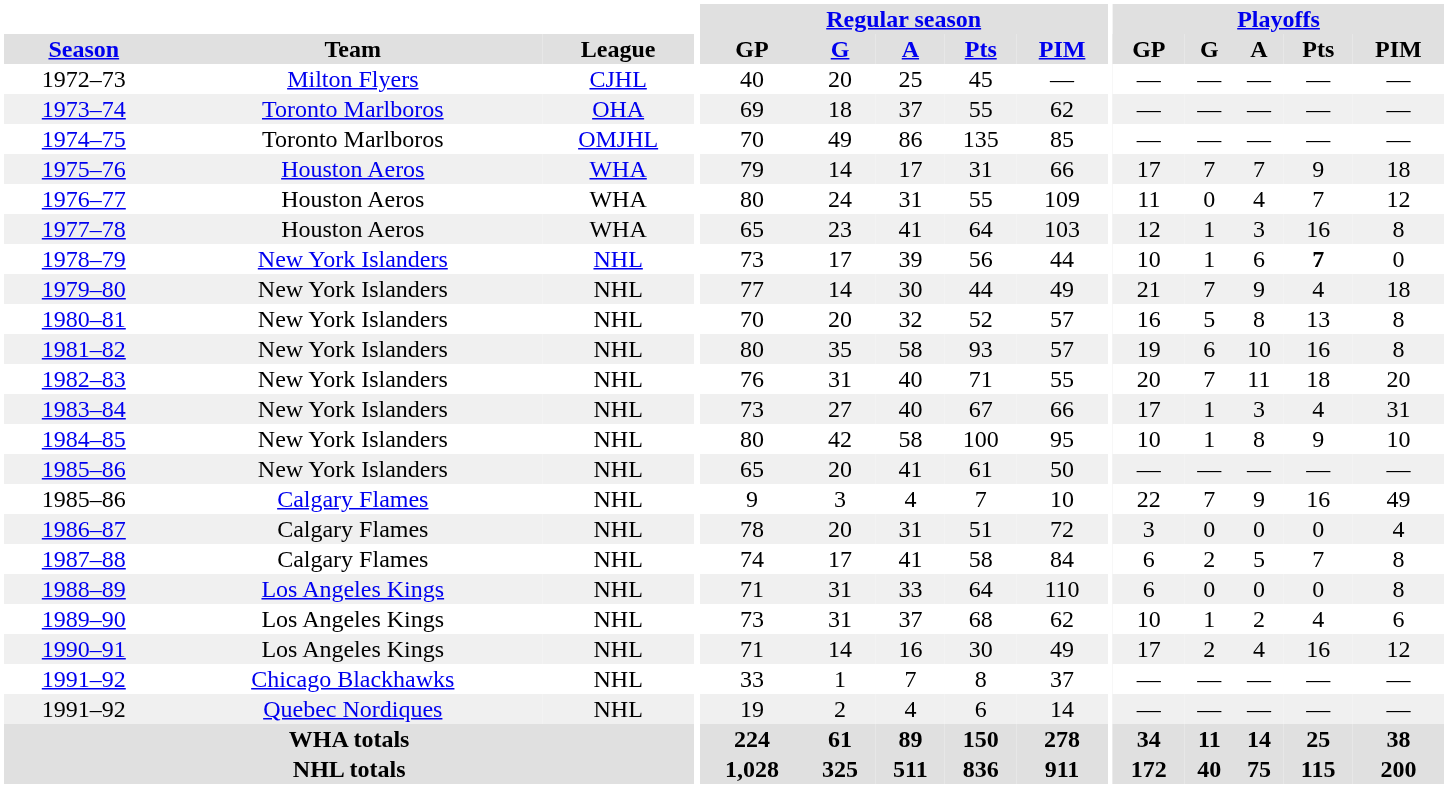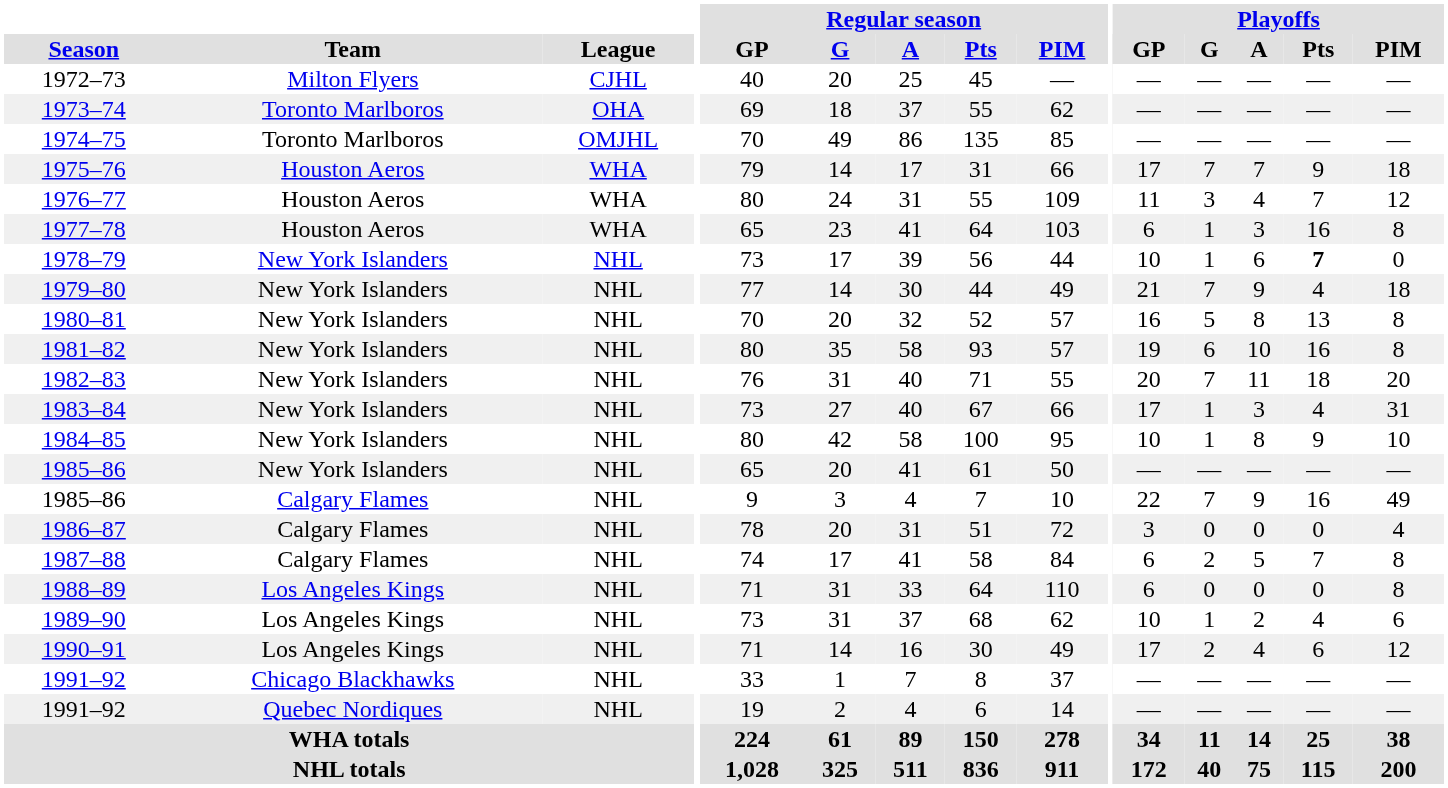1976–77 | Playoffs / G: 0 -> 3
1977–78 | Playoffs / GP: 12 -> 6
1990–91 | Playoffs / Pts: 16 -> 6
